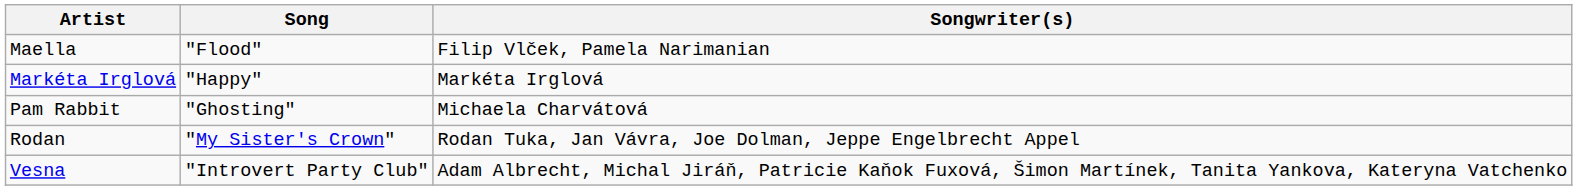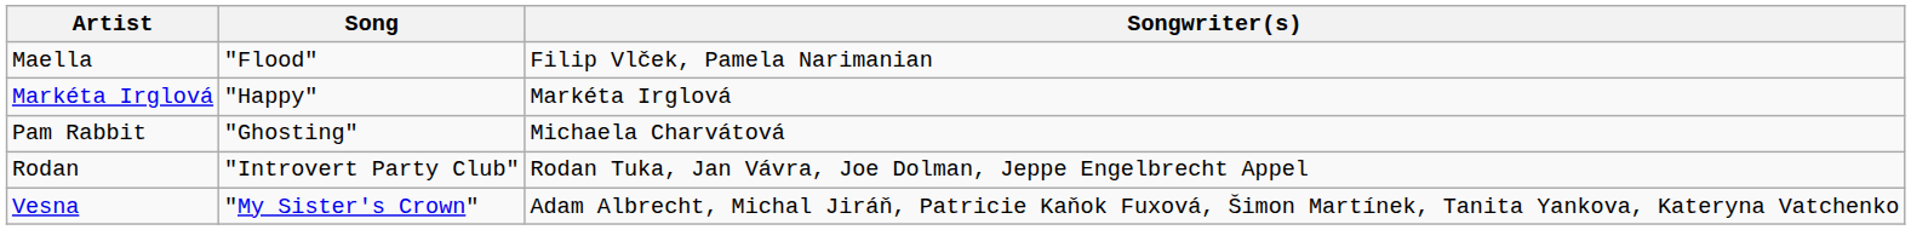Rodan | Song: "My Sister's Crown" -> "Introvert Party Club"
Vesna | Song: "Introvert Party Club" -> "My Sister's Crown"
